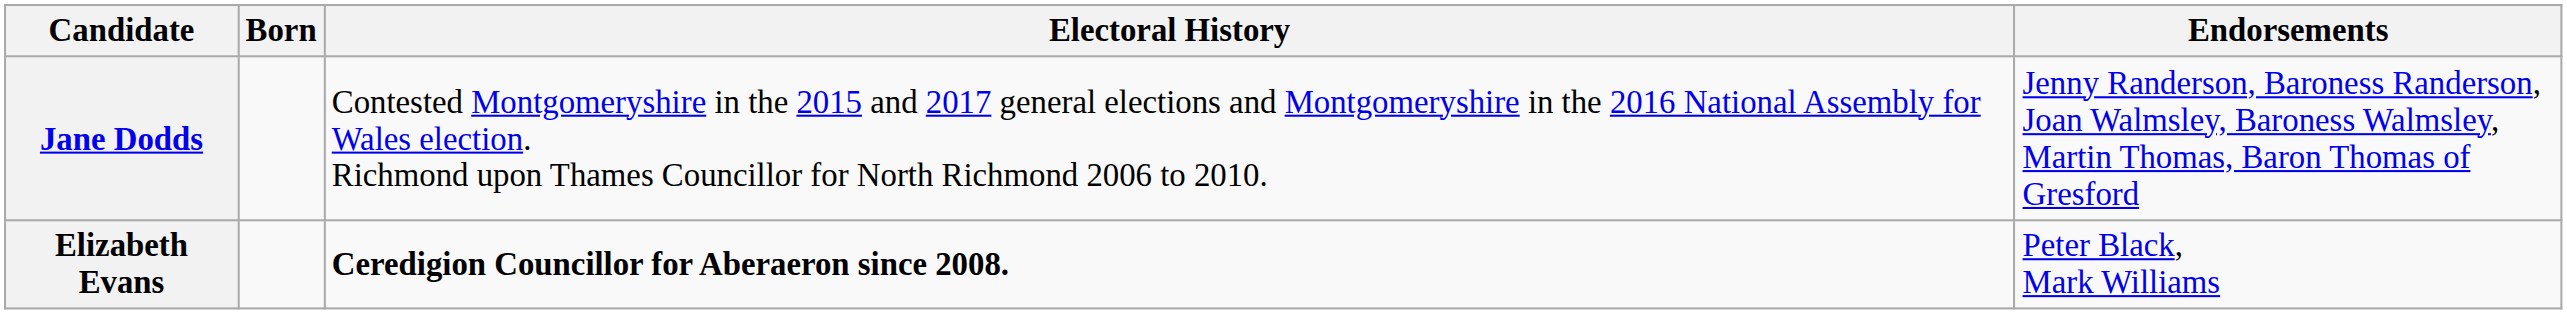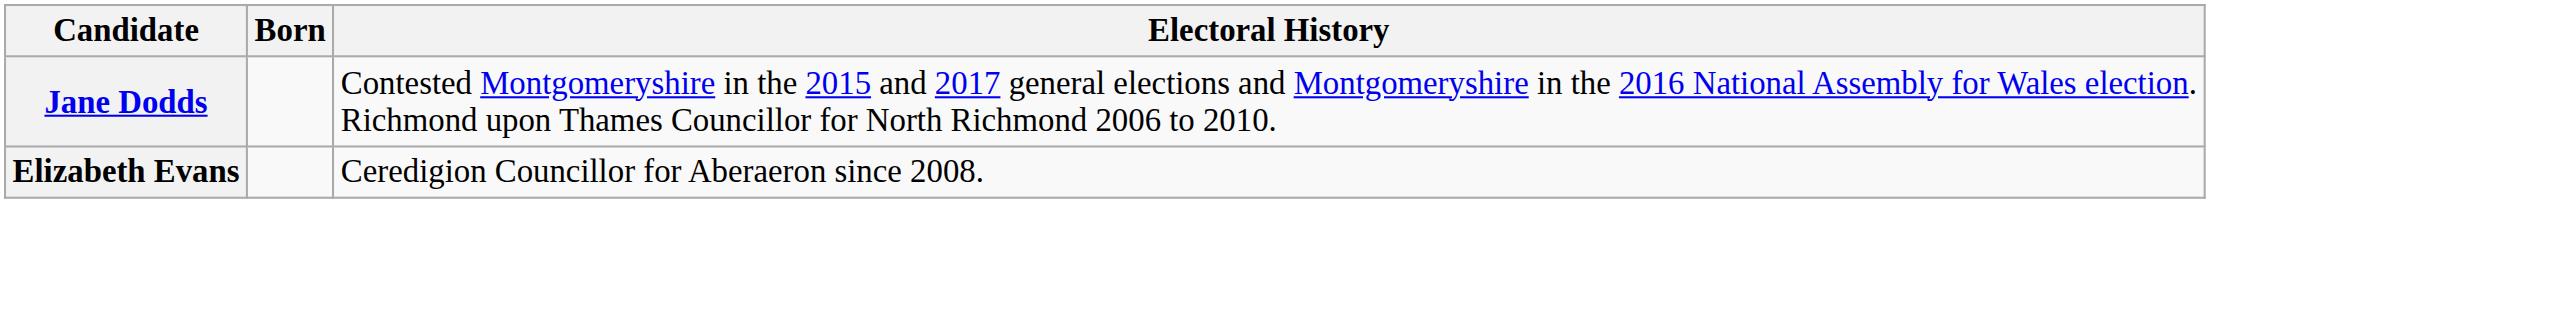- column: Endorsements | Jenny Randerson, Baroness Randerson, Joan Walmsley, Baroness Walmsley, Martin Thomas, Baron Thomas of Gresford | Peter Black, Mark Williams
Elizabeth Evans | Electoral History: bold -> normal
